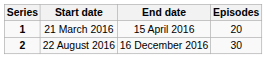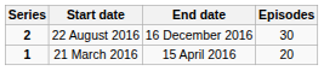rows swapped: 21 March 2016 <-> 22 August 2016
